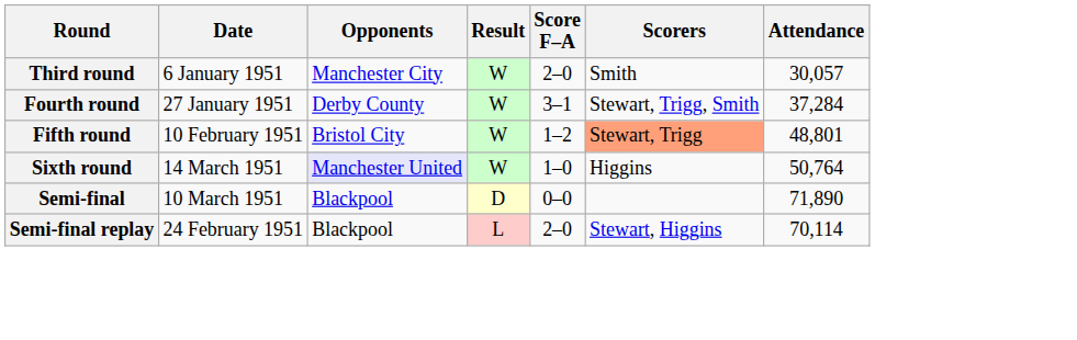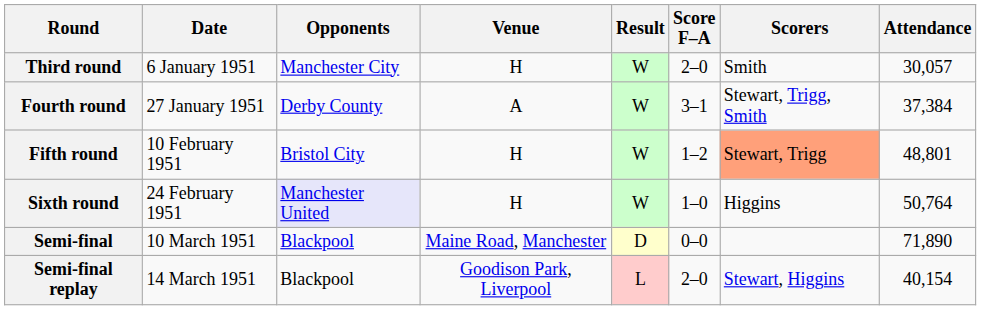+ column: Venue | H | A | H | H | Maine Road, Manchester | Goodison Park, Liverpool
Fourth round | Attendance: 37,284 -> 37,384
Sixth round | Date: 14 March 1951 -> 24 February 1951
Semi-final replay | Date: 24 February 1951 -> 14 March 1951
Semi-final replay | Attendance: 70,114 -> 40,154
